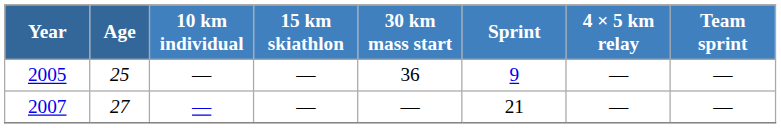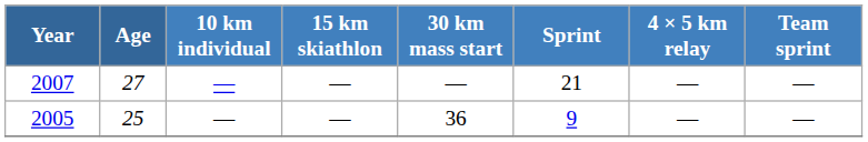rows swapped: 2005 <-> 2007
